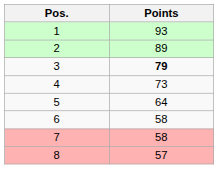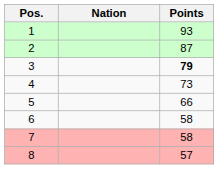+ column: Nation
2 | Points: 89 -> 87
5 | Points: 64 -> 66
